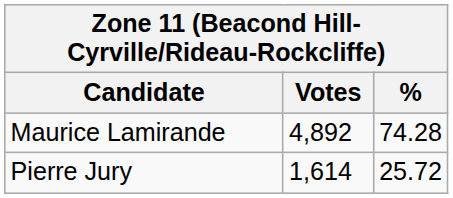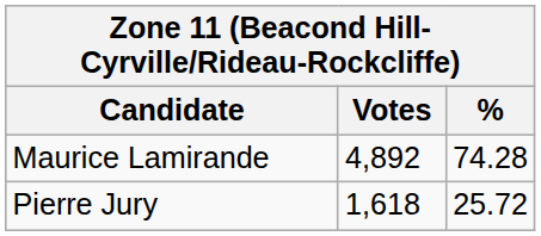Pierre Jury | Votes: 1,614 -> 1,618
